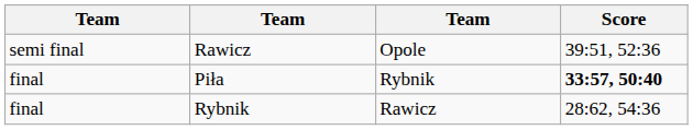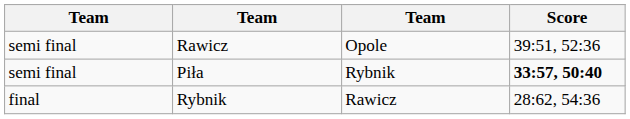Piła | column 1: final -> semi final
